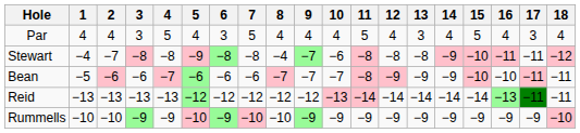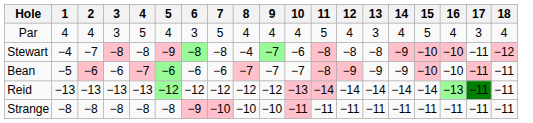Stewart | 16: −11 -> −10
+ row: Strange | −8 | −8 | −8 | −8 | −8 | −9 | −10 | −10 | −10 | −11 | −11 | −11 | −11 | −11 | −11 | −11 | −11 | −11
- row: Rummells | −10 | −10 | −9 | −9 | −10 | −9 | −10 | −10 | −9 | −9 | −9 | −9 | −9 | −9 | −9 | −9 | −9 | −10
